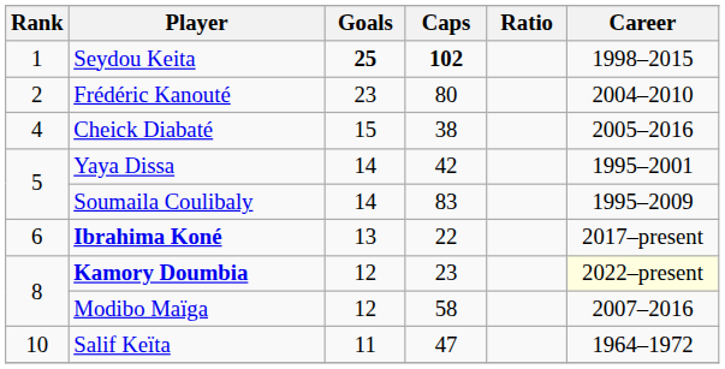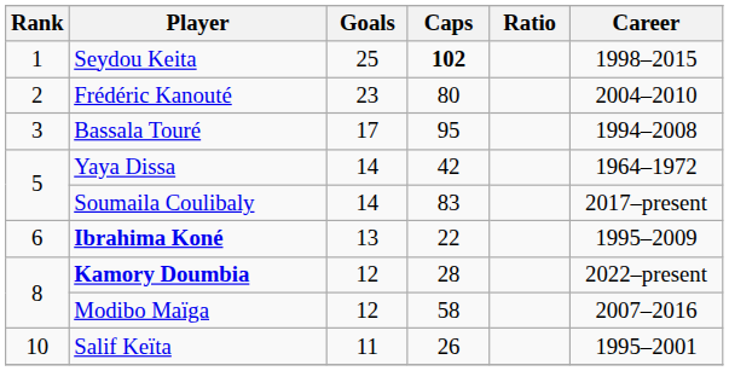Seydou Keita | Goals: bold -> normal
+ row: 3 | Bassala Touré | 17 | 95 | 1994–2008
- row: 4 | Cheick Diabaté | 15 | 38 | 2005–2016
Yaya Dissa | Career: 1995–2001 -> 1964–1972
Soumaila Coulibaly | Career: 1995–2009 -> 2017–present
Ibrahima Koné | Career: 2017–present -> 1995–2009
Kamory Doumbia | Caps: 23 -> 28
Kamory Doumbia | Career: lightyellow background -> no background
Salif Keïta | Caps: 47 -> 26
Salif Keïta | Career: 1964–1972 -> 1995–2001
